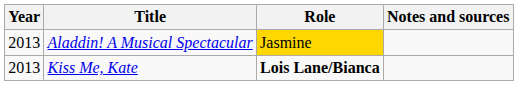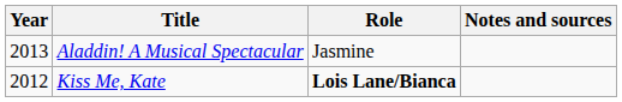Aladdin! A Musical Spectacular | Role: gold background -> no background
Kiss Me, Kate | Year: 2013 -> 2012
